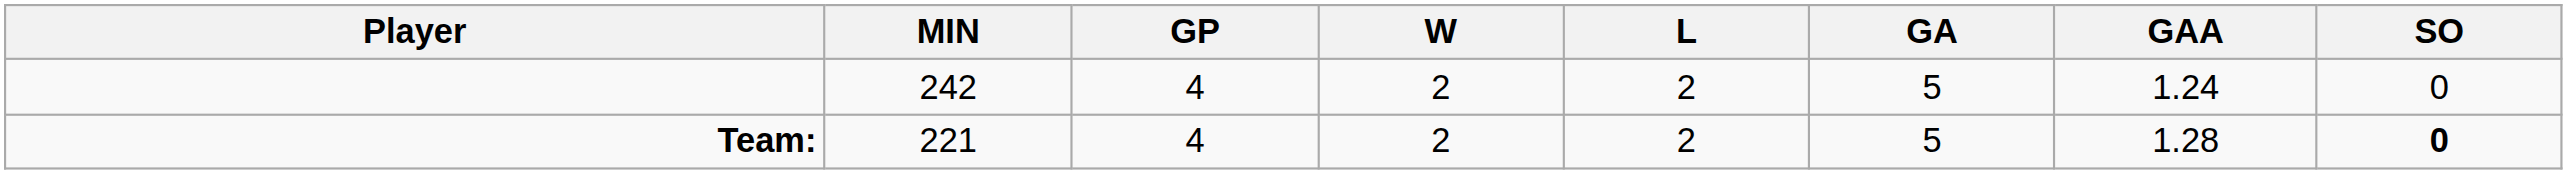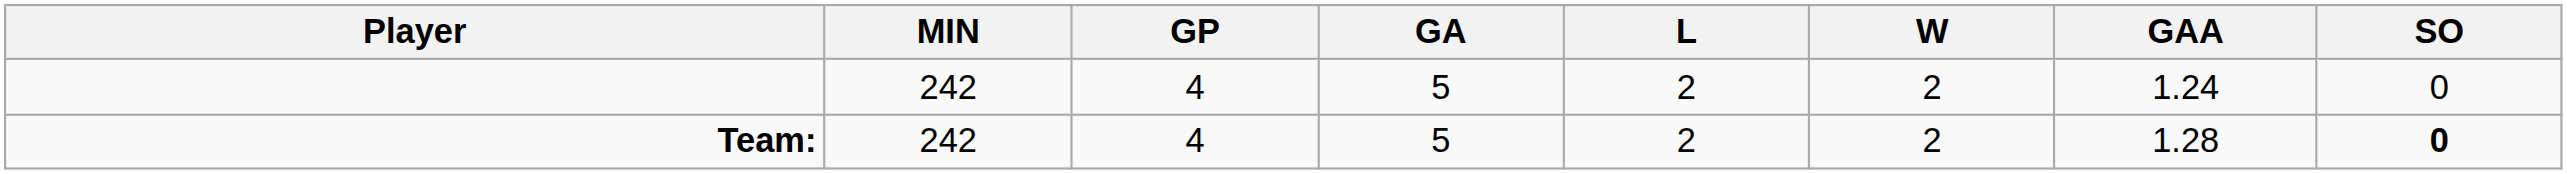columns swapped: W <-> GA
Team: | MIN: 221 -> 242
